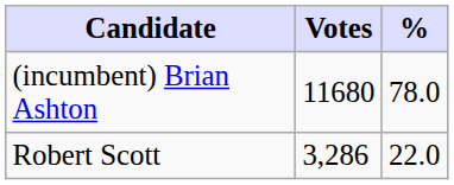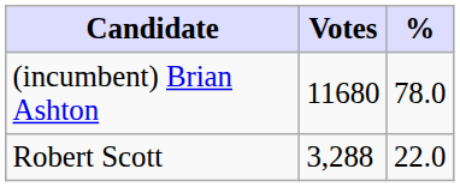Robert Scott | Votes: 3,286 -> 3,288
